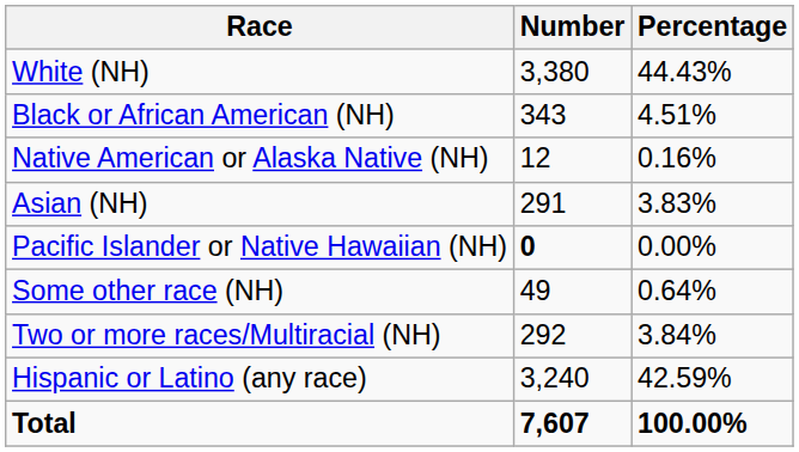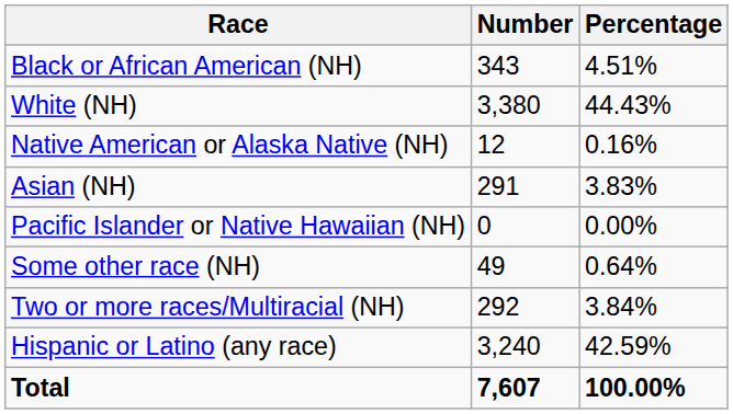rows swapped: White (NH) <-> Black or African American (NH)
Pacific Islander or Native Hawaiian (NH) | Number: bold -> normal
